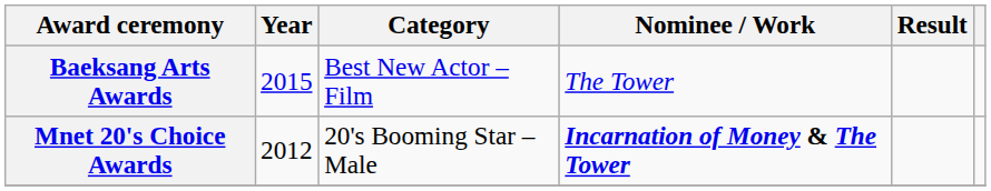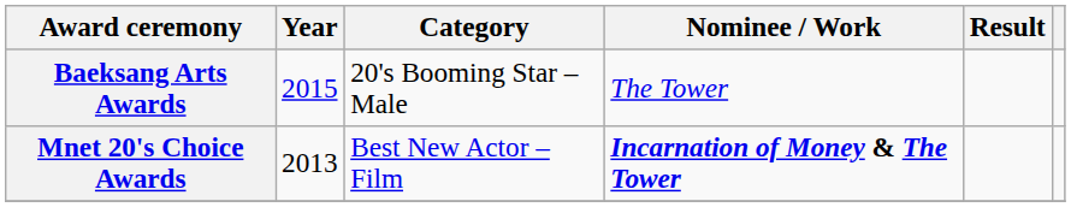Baeksang Arts Awards | Category: Best New Actor – Film -> 20's Booming Star – Male
Mnet 20's Choice Awards | Year: 2012 -> 2013
Mnet 20's Choice Awards | Category: 20's Booming Star – Male -> Best New Actor – Film
